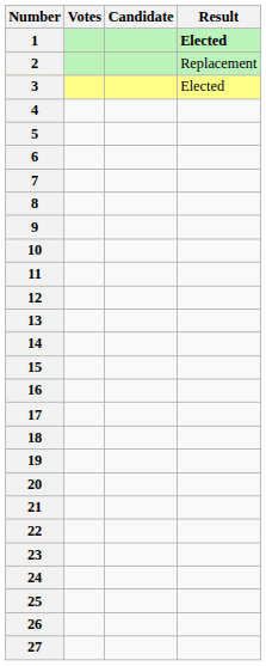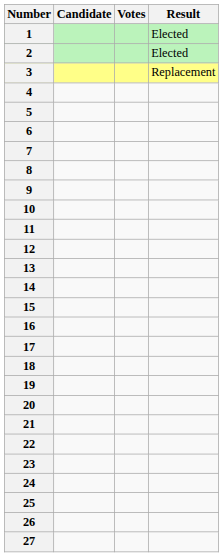columns swapped: Candidate <-> Votes
1 | Result: bold -> normal
2 | Result: Replacement -> Elected
3 | Result: Elected -> Replacement
